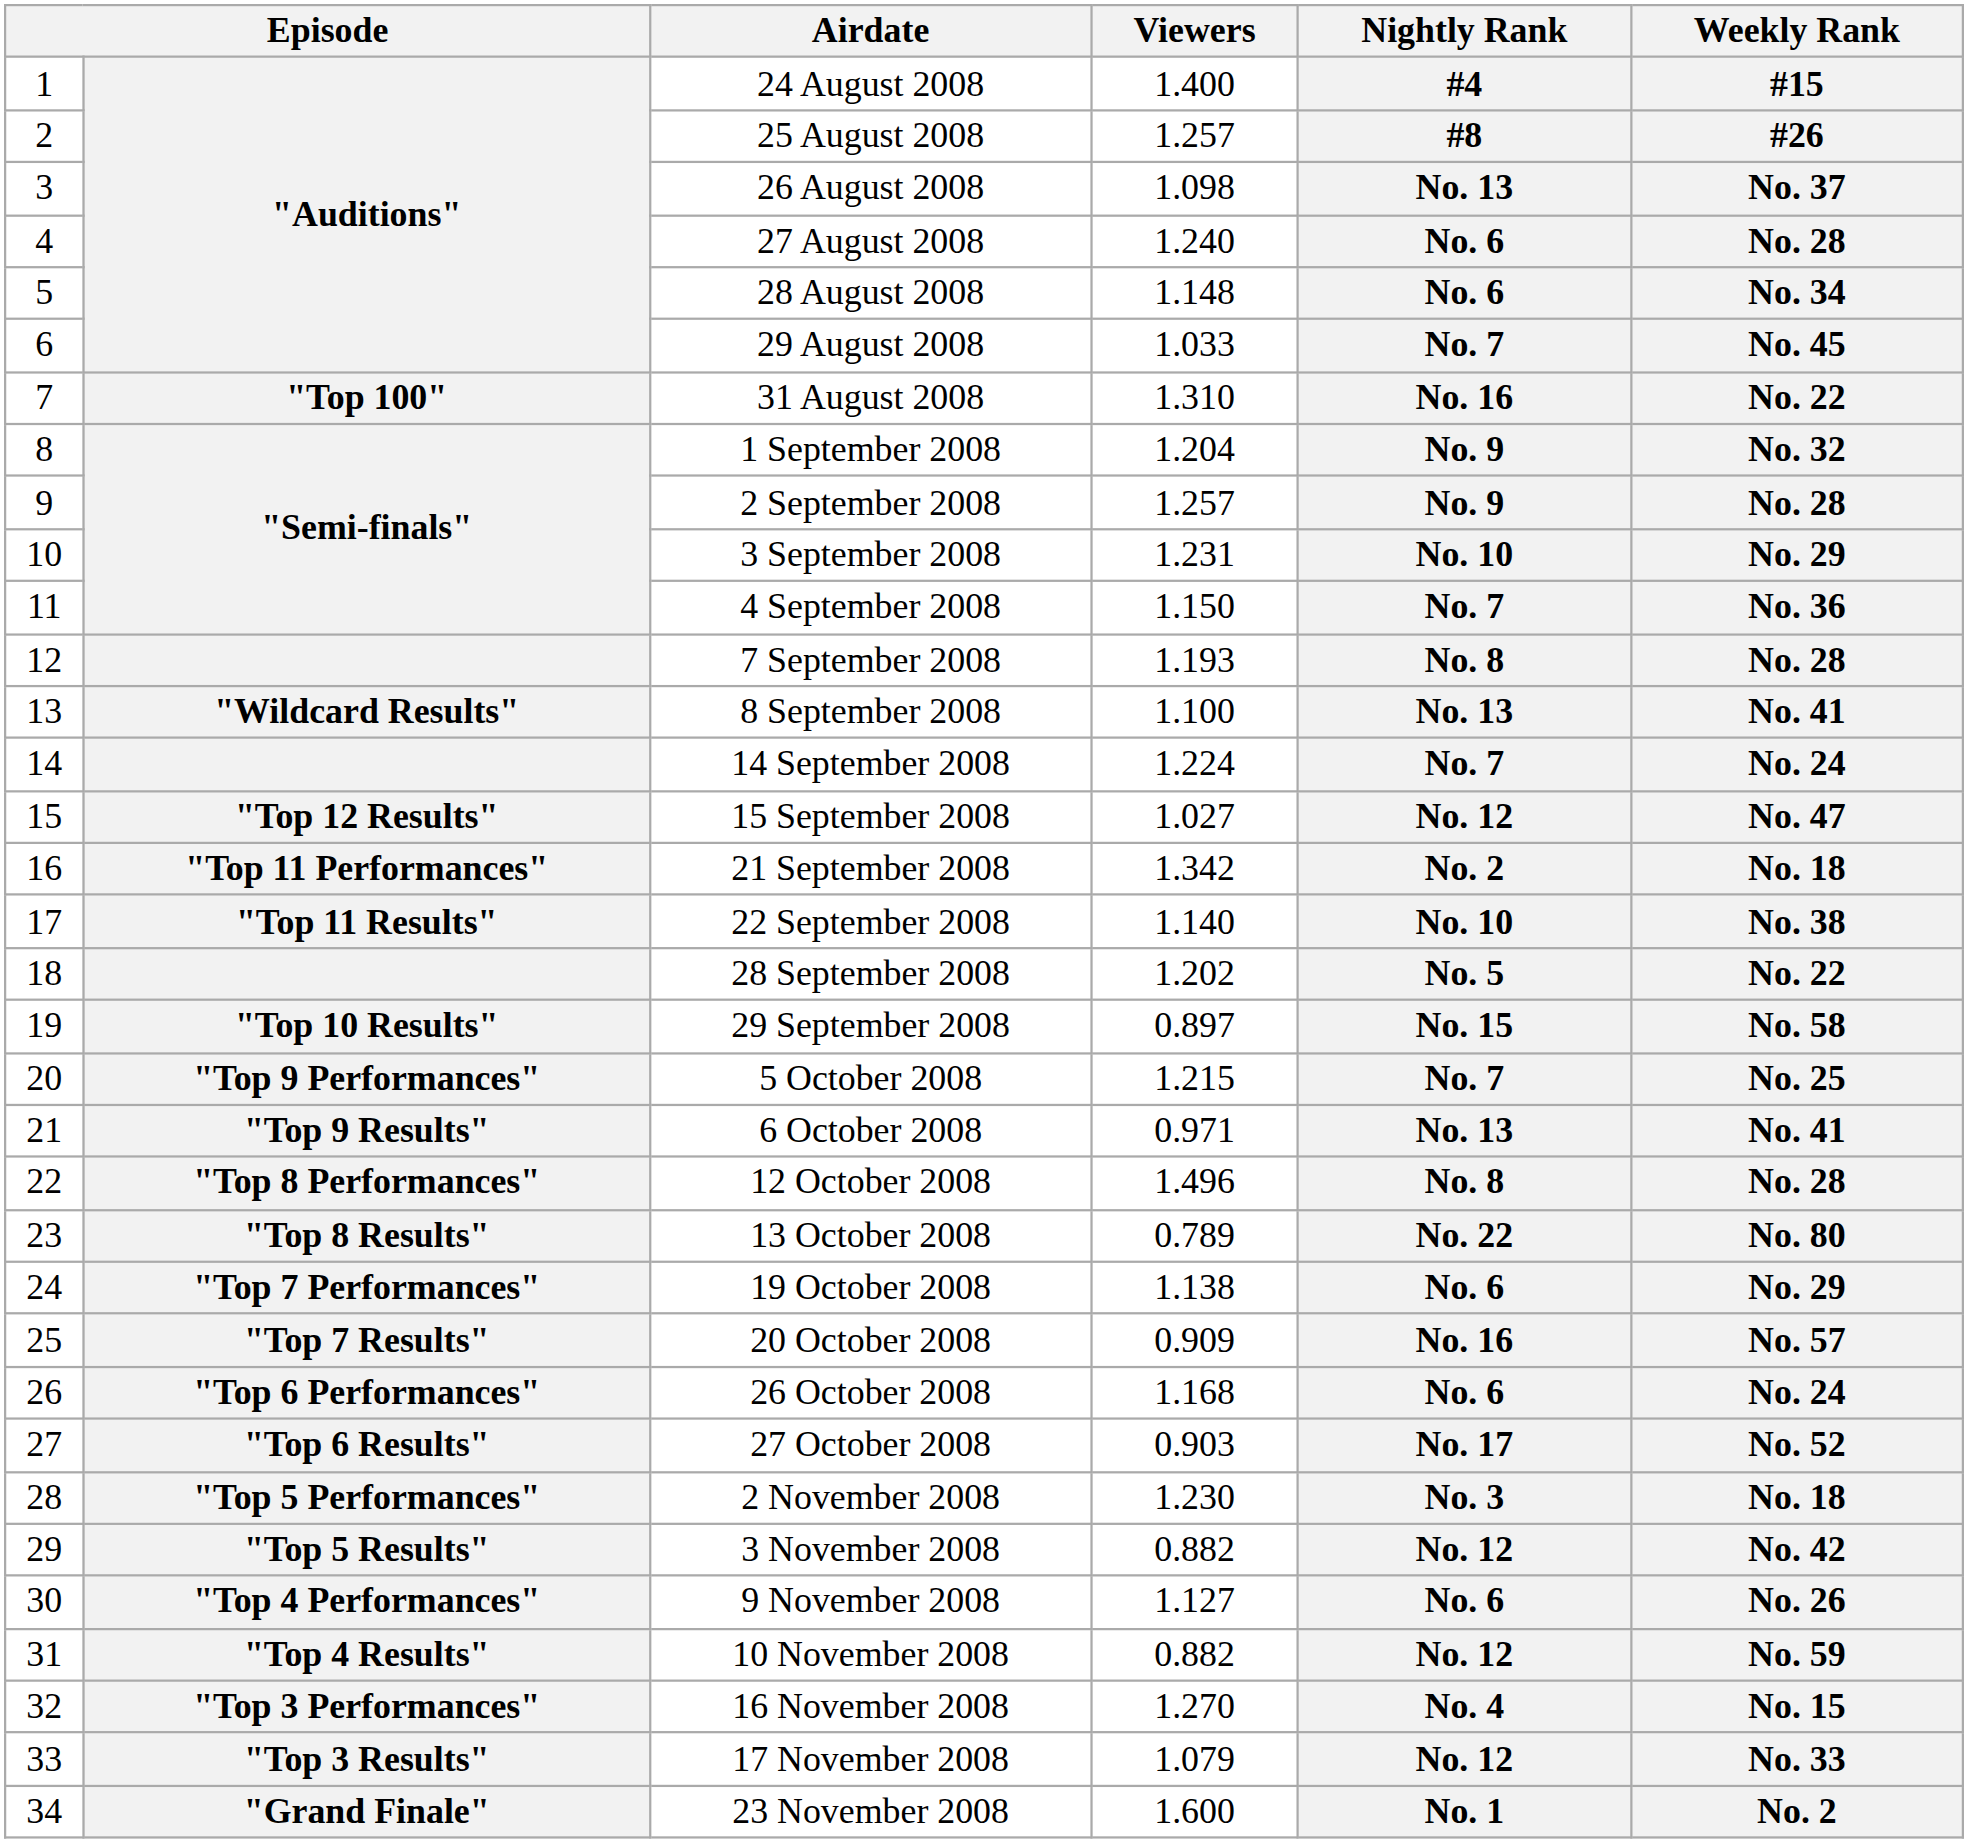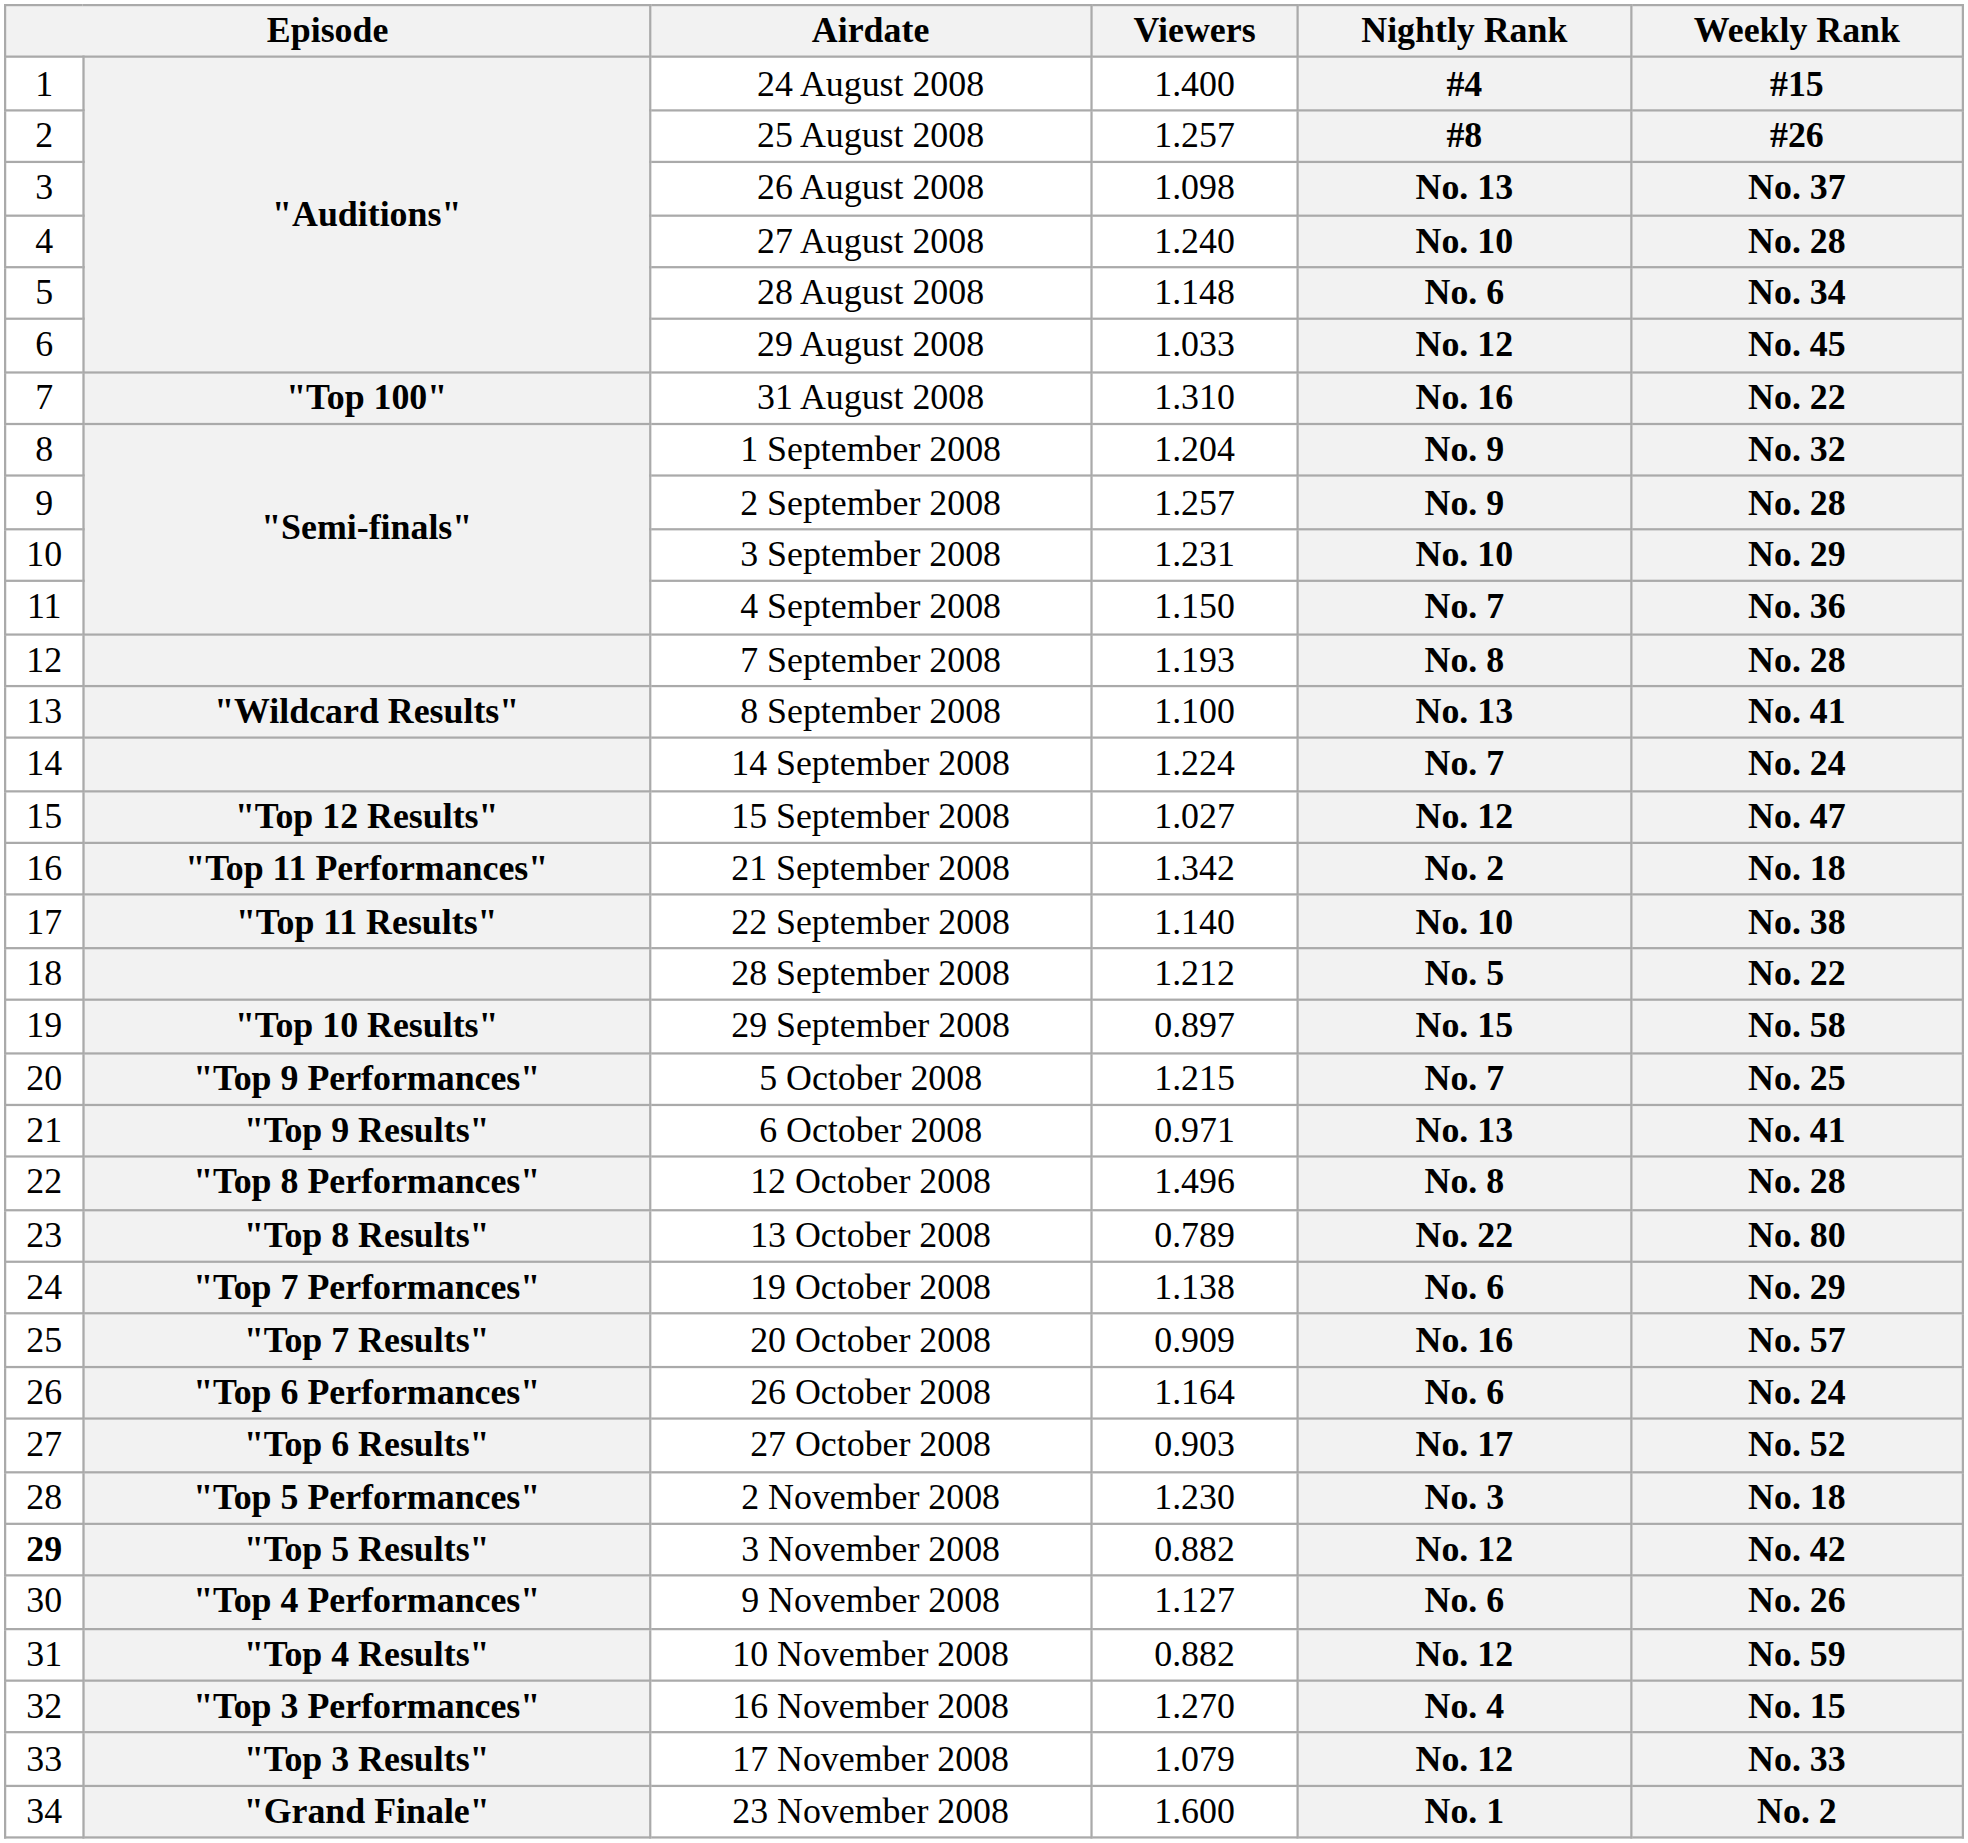27 August 2008 | Nightly Rank: No. 6 -> No. 10
29 August 2008 | Nightly Rank: No. 7 -> No. 12
28 September 2008 | Viewers: 1.202 -> 1.212
26 October 2008 | Viewers: 1.168 -> 1.164
3 November 2008 | column 1: normal -> bold
